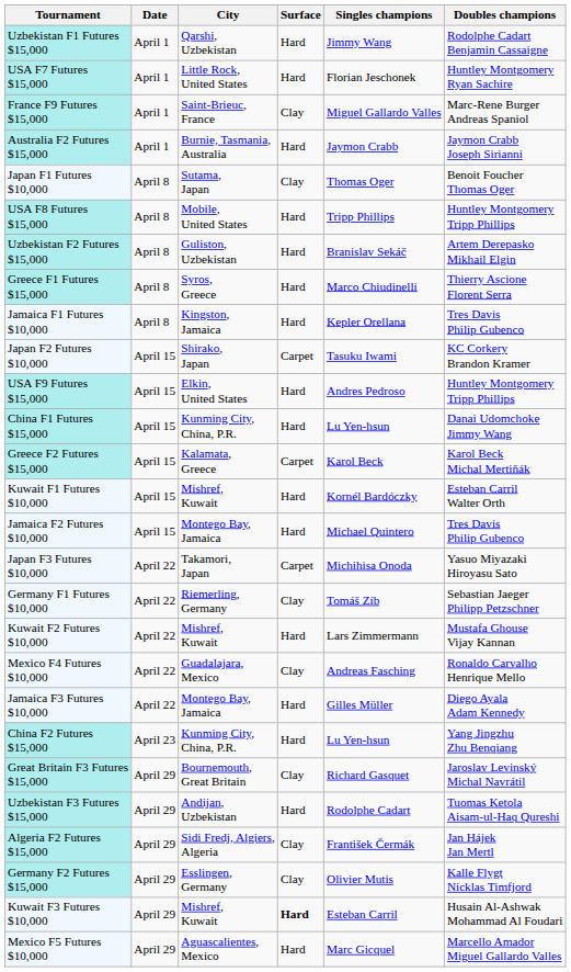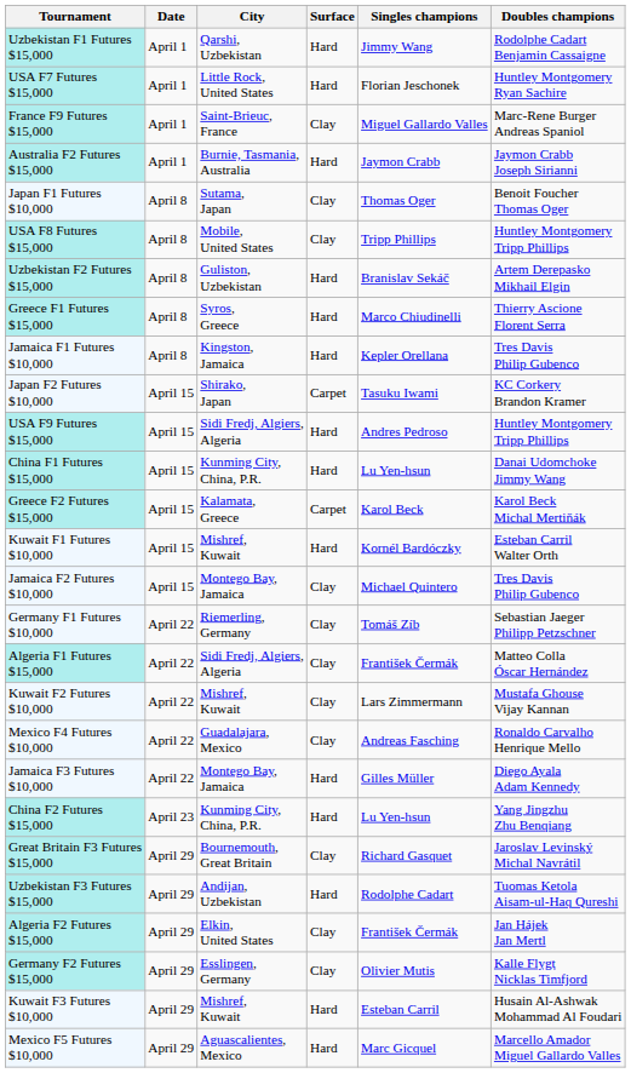USA F8 Futures $15,000 | Surface: Hard -> Clay
USA F9 Futures $15,000 | City: Elkin, United States -> Sidi Fredj, Algiers, Algeria
Jamaica F2 Futures $10,000 | Surface: Hard -> Clay
- row: Japan F3 Futures $10,000 | April 22 | Takamori, Japan | Carpet | Michihisa Onoda | Yasuo Miyazaki Hiroyasu Sato
+ row: Algeria F1 Futures $15,000 | April 22 | Sidi Fredj, Algiers, Algeria | Clay | František Čermák | Matteo Colla Óscar Hernández
Kuwait F2 Futures $10,000 | Surface: Hard -> Clay
Algeria F2 Futures $15,000 | City: Sidi Fredj, Algiers, Algeria -> Elkin, United States
Kuwait F3 Futures $10,000 | Surface: bold -> normal
